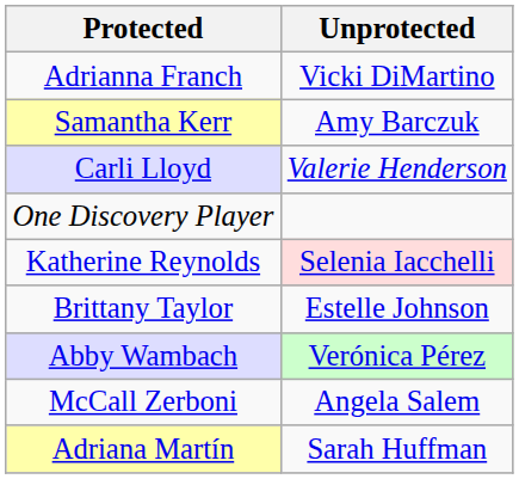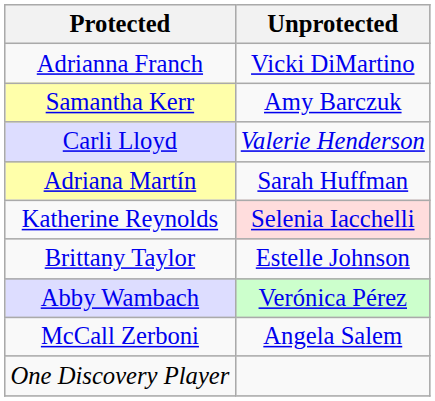rows swapped: Adriana Martín <-> One Discovery Player
